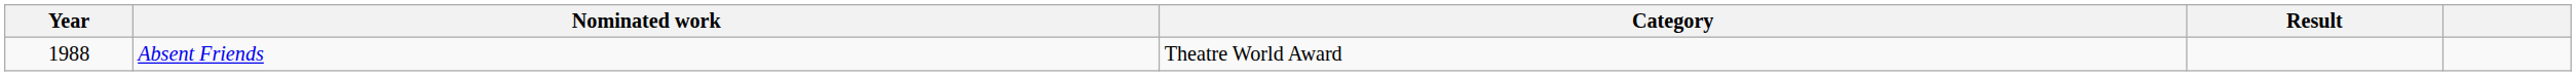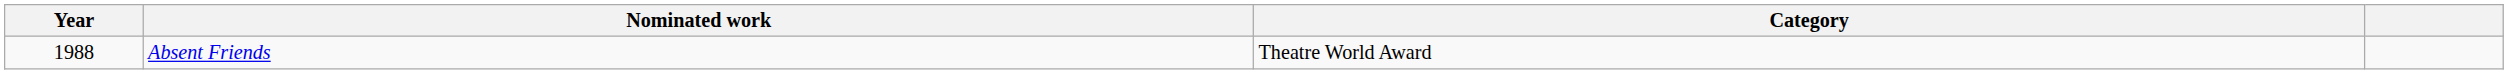- column: Result
